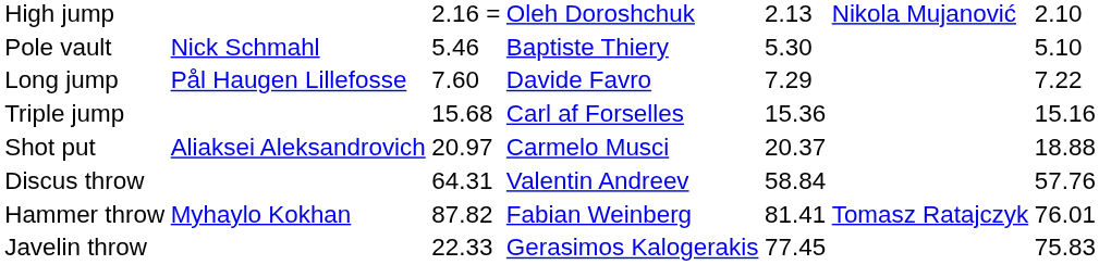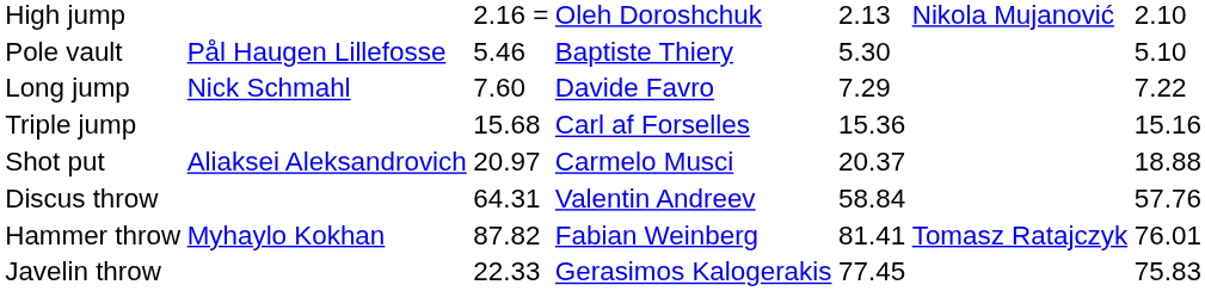Pole vault | column 2: Nick Schmahl -> Pål Haugen Lillefosse
Long jump | column 2: Pål Haugen Lillefosse -> Nick Schmahl
